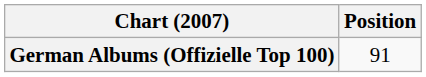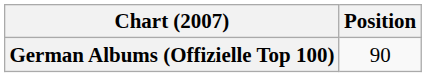German Albums (Offizielle Top 100) | Position: 91 -> 90
